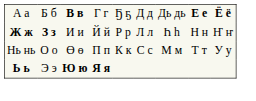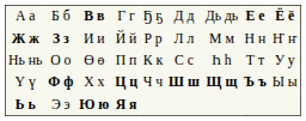Ж ж | column 7: Һ һ -> М м
Нь нь | column 7: М м -> Һ һ
+ row: Ү ү | Ф ф | Х х | Ц ц | Ч ч | Ш ш | Щ щ | Ъ ъ | Ы ы
